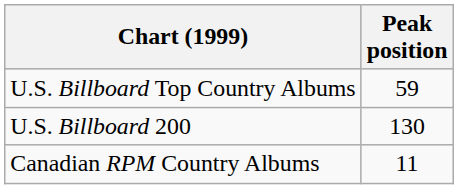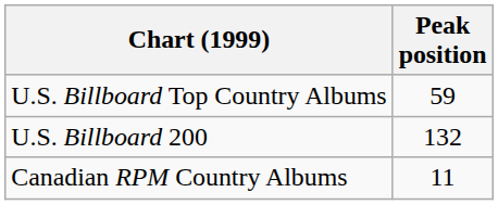U.S. Billboard 200 | Peak position: 130 -> 132
